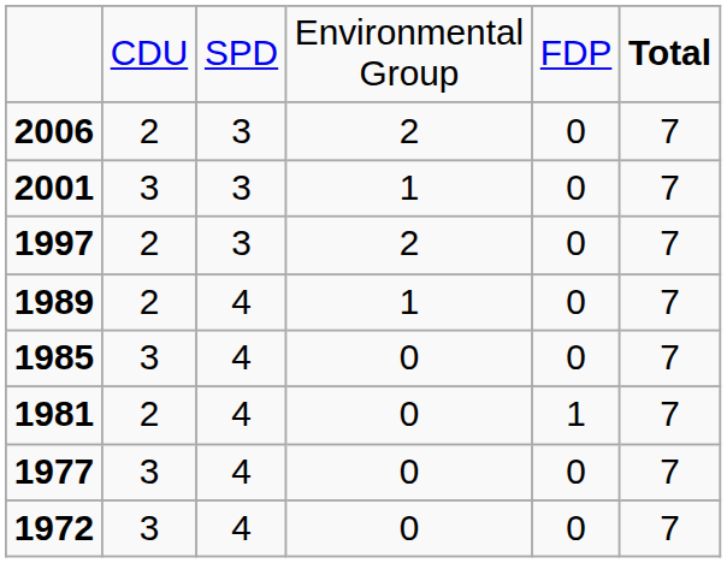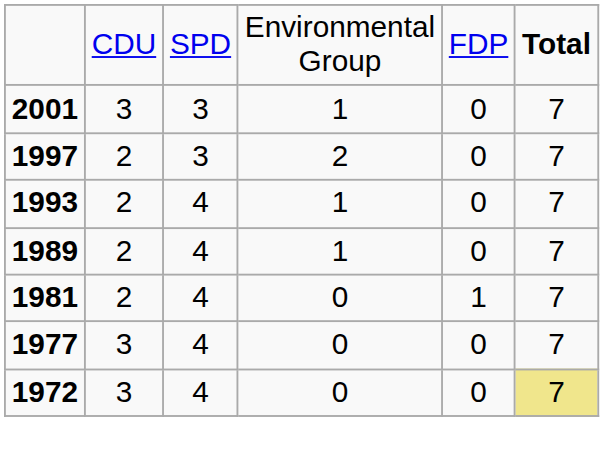- row: 2006 | 2 | 3 | 2 | 0 | 7
+ row: 1993 | 2 | 4 | 1 | 0 | 7
- row: 1985 | 3 | 4 | 0 | 0 | 7
1972 | column 6: no background -> khaki background
